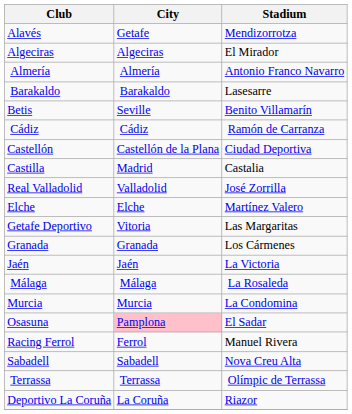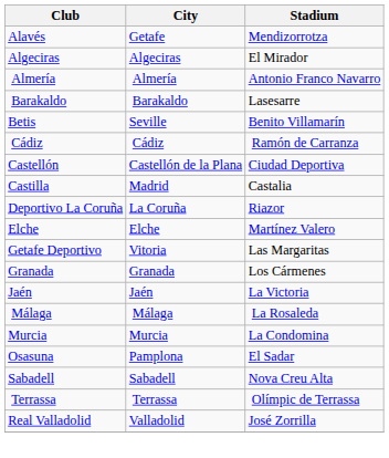rows swapped: Deportivo La Coruña <-> Real Valladolid
Osasuna | City: pink background -> no background
- row: Racing Ferrol | Ferrol | Manuel Rivera
